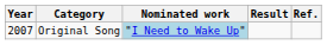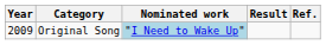Original Song | Year: 2007 -> 2009
